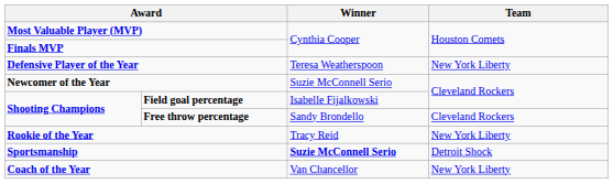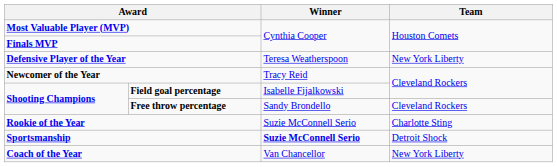Newcomer of the Year | Winner: Suzie McConnell Serio -> Tracy Reid
Rookie of the Year | Winner: Tracy Reid -> Suzie McConnell Serio
Rookie of the Year | Team: New York Liberty -> Charlotte Sting
